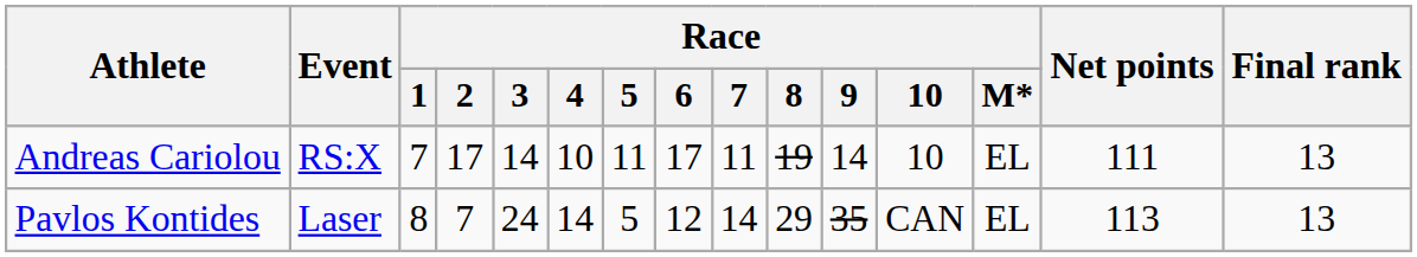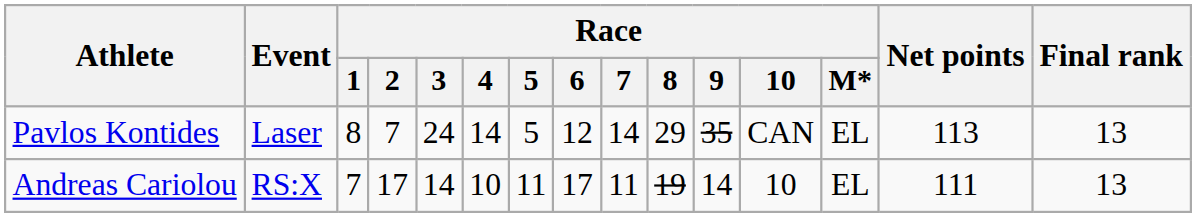rows swapped: Andreas Cariolou <-> Pavlos Kontides
